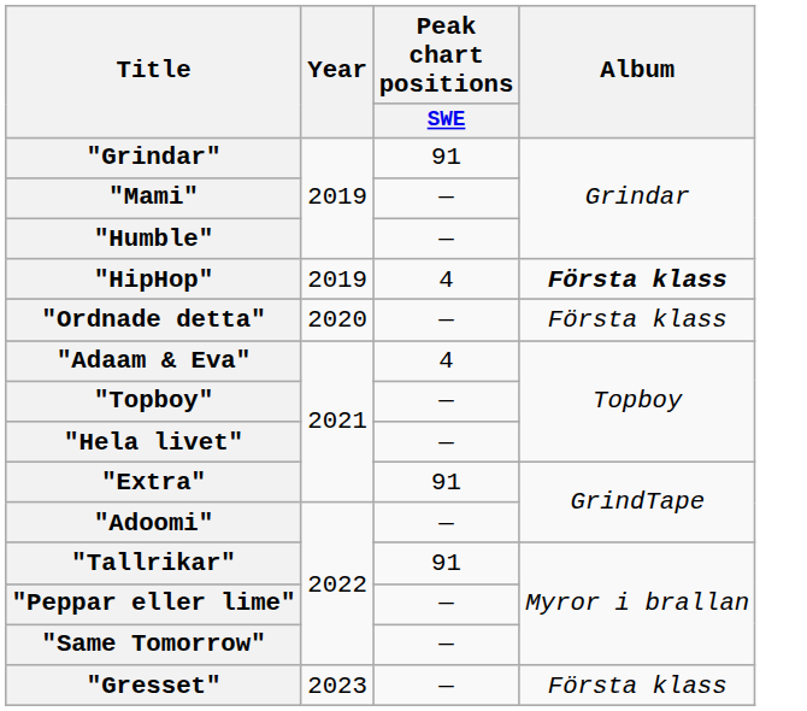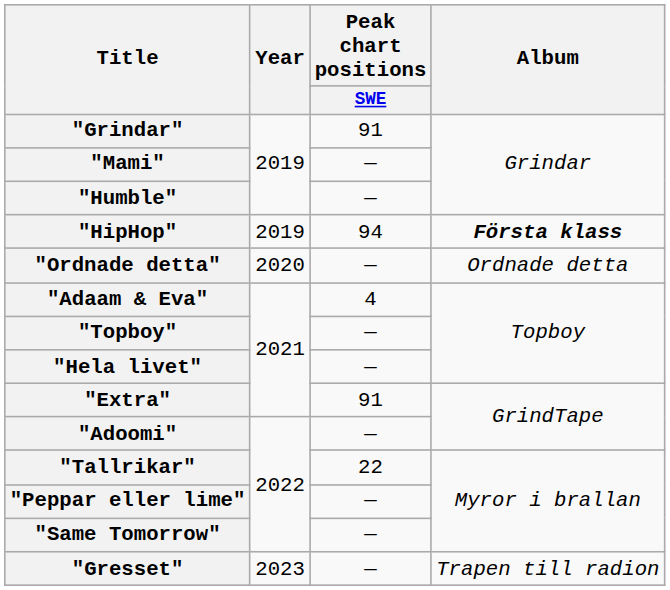"HipHop" | Peak chart positions / SWE: 4 -> 94
"Ordnade detta" | Album: Första klass -> Ordnade detta
"Tallrikar" | Peak chart positions / SWE: 91 -> 22
"Gresset" | Album: Första klass -> Trapen till radion
